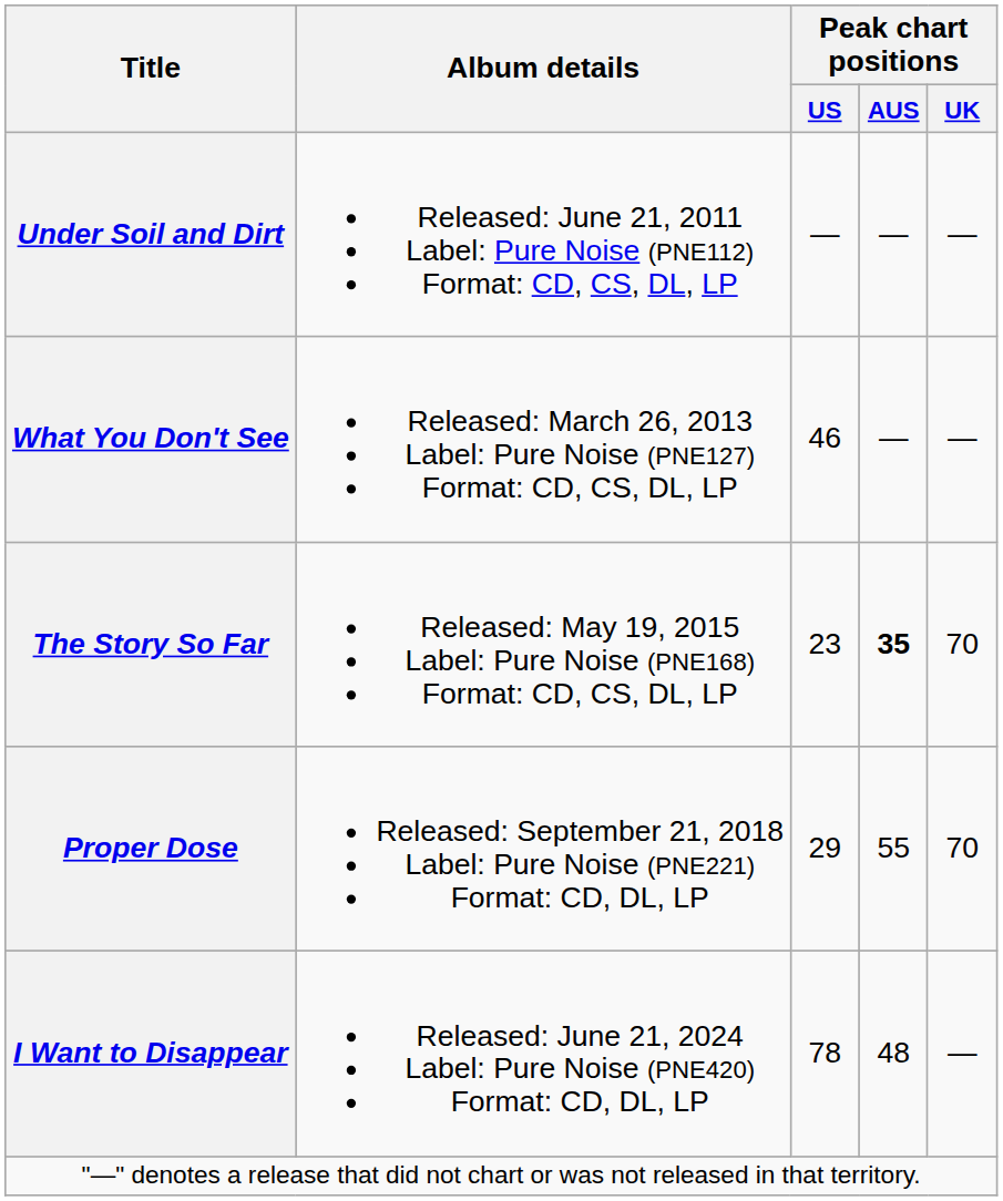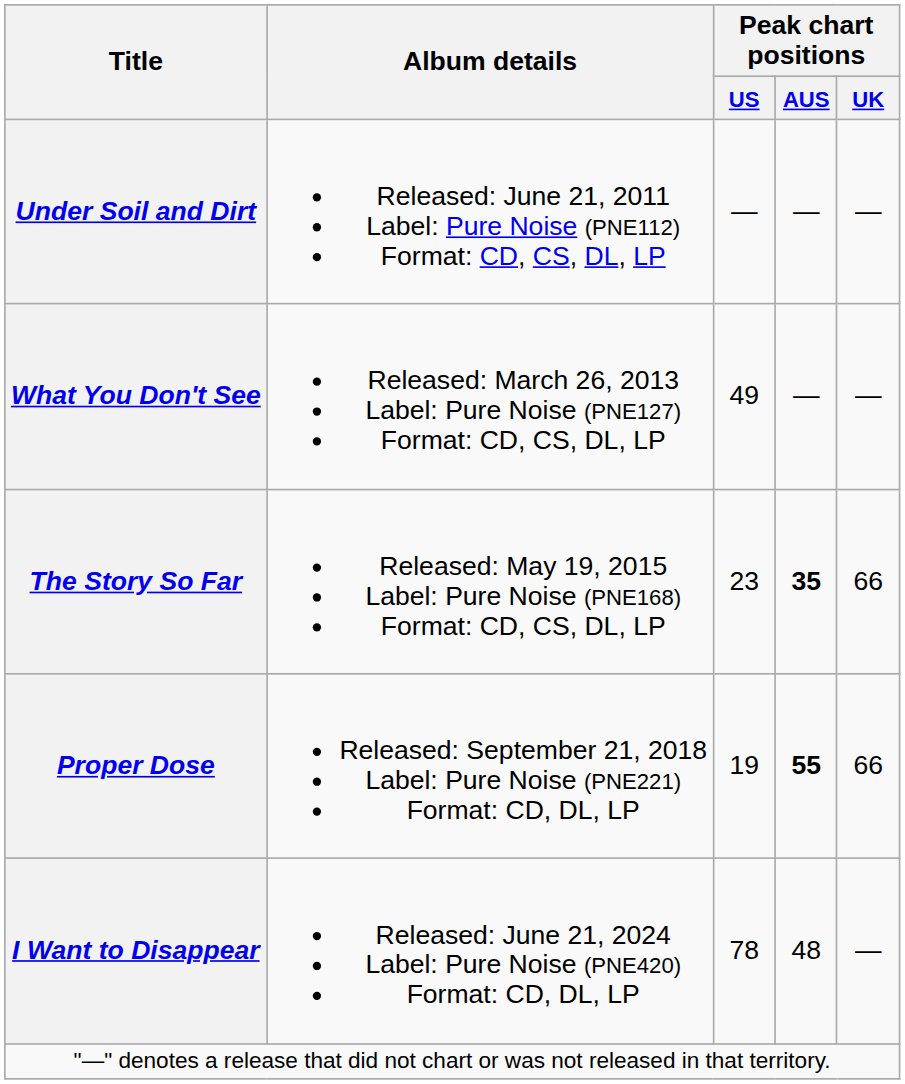What You Don't See | Peak chart positions / US: 46 -> 49
The Story So Far | Peak chart positions / UK: 70 -> 66
Proper Dose | Peak chart positions / US: 29 -> 19
Proper Dose | Peak chart positions / AUS: normal -> bold
Proper Dose | Peak chart positions / UK: 70 -> 66
